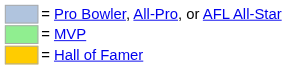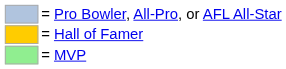rows swapped: = MVP <-> = Hall of Famer
